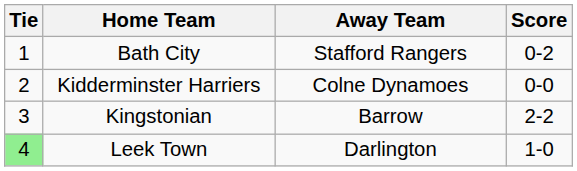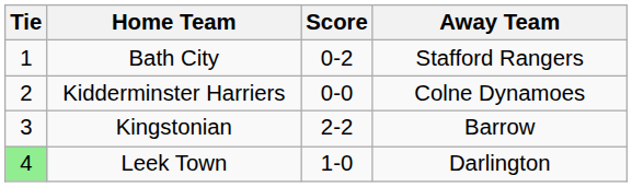columns swapped: Score <-> Away Team
